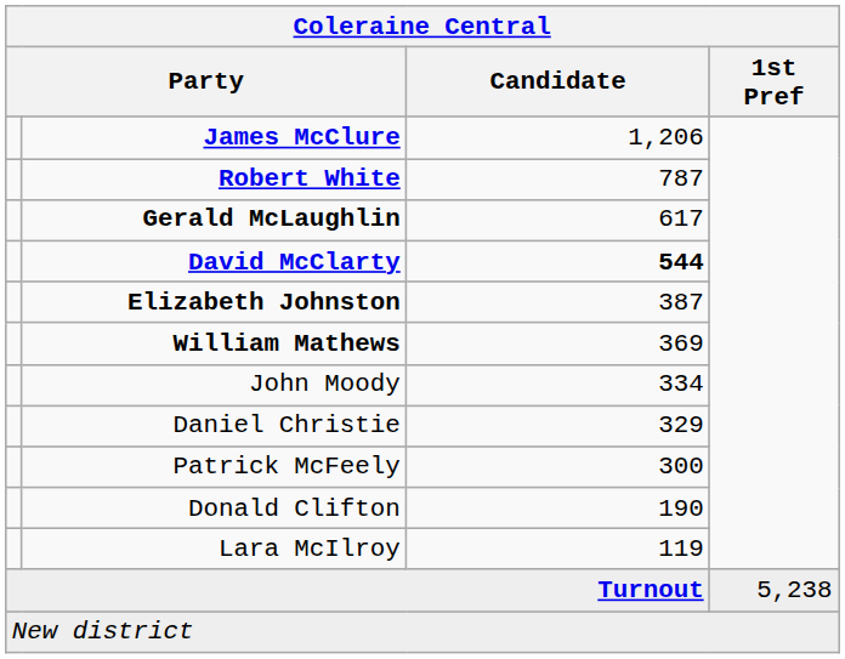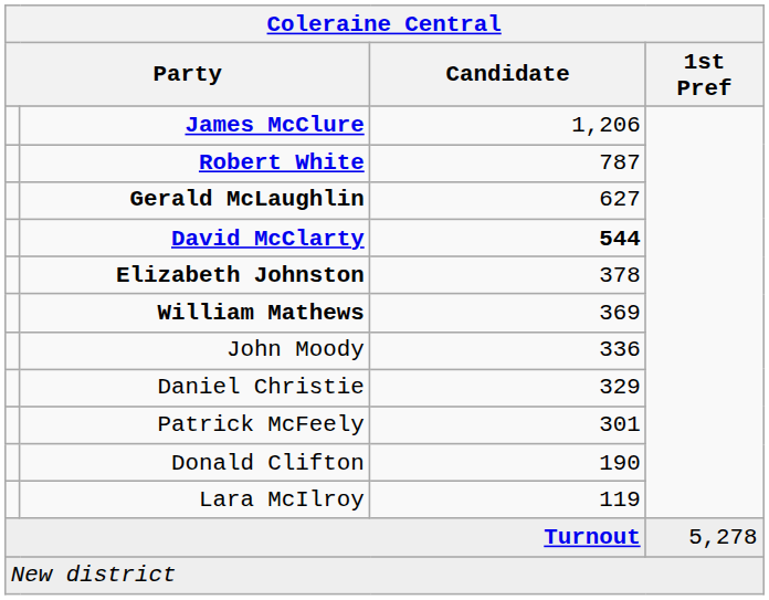Gerald McLaughlin | Candidate: 617 -> 627
Elizabeth Johnston | Candidate: 387 -> 378
John Moody | Candidate: 334 -> 336
Patrick McFeely | Candidate: 300 -> 301
Turnout | 1st Pref: 5,238 -> 5,278
